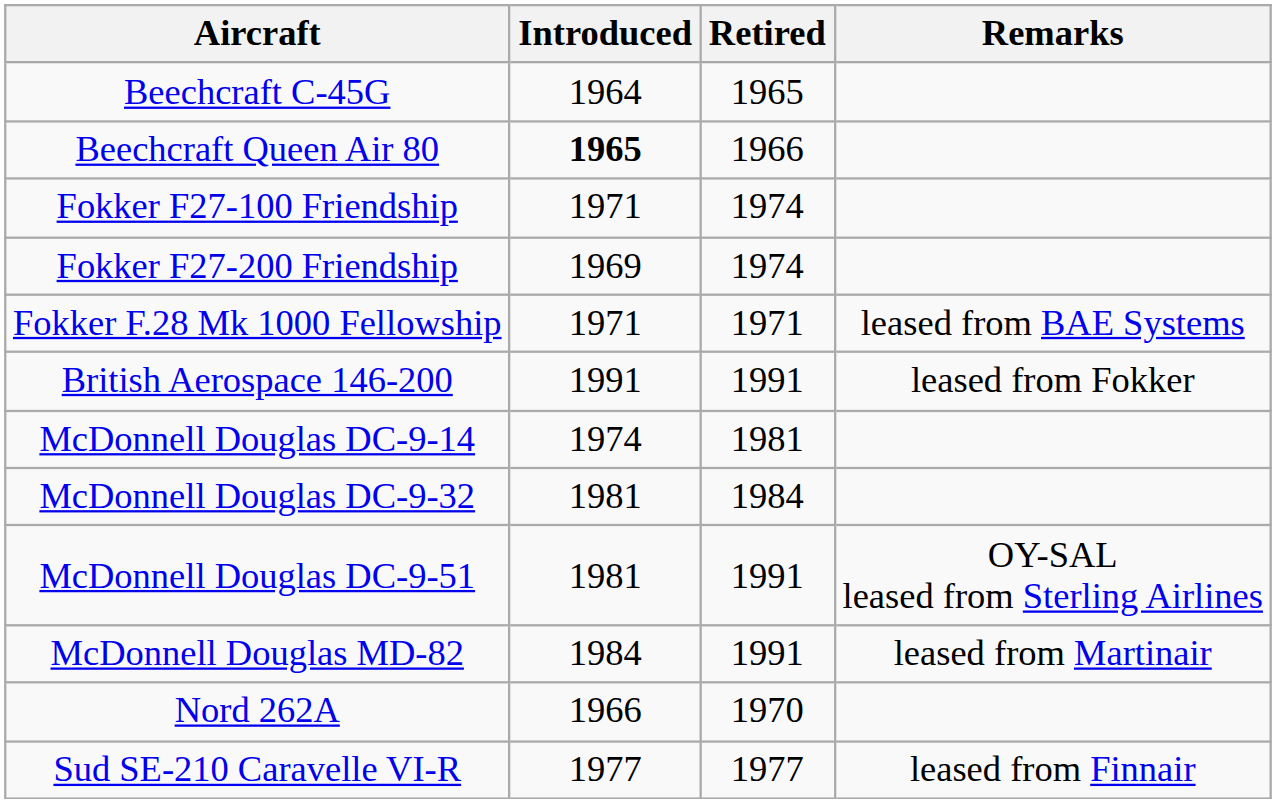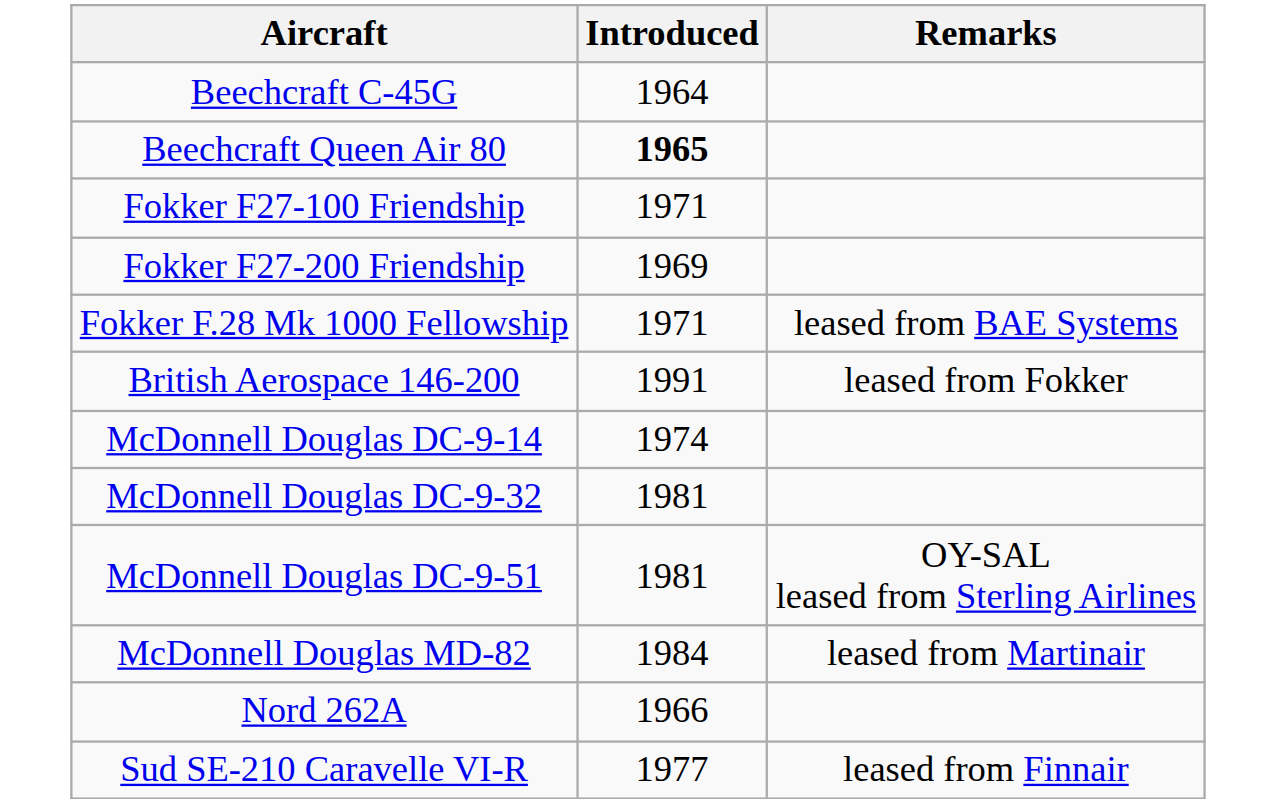- column: Retired | 1965 | 1966 | 1974 | 1974 | 1971 | 1991 | 1981 | 1984 | 1991 | 1991 | 1970 | 1977
